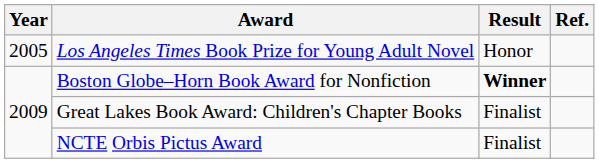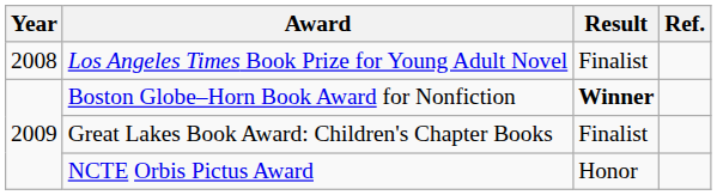Los Angeles Times Book Prize for Young Adult Novel | Year: 2005 -> 2008
Los Angeles Times Book Prize for Young Adult Novel | Result: Honor -> Finalist
NCTE Orbis Pictus Award | Result: Finalist -> Honor
